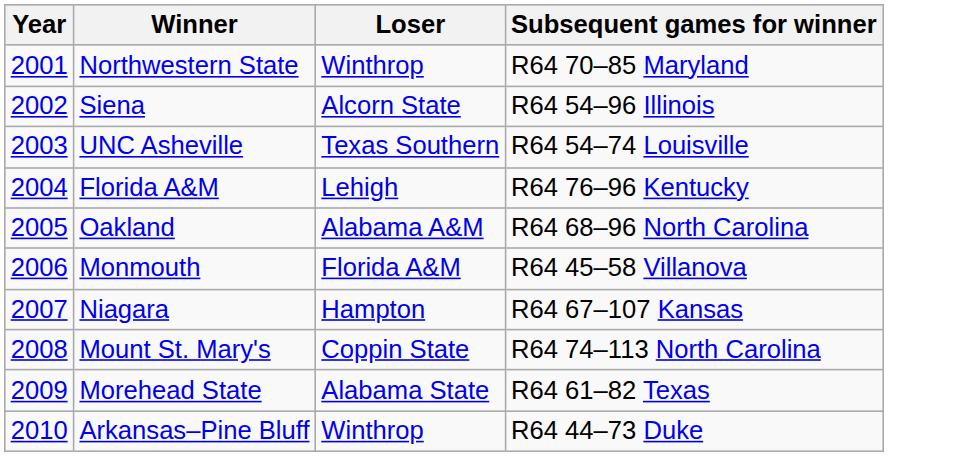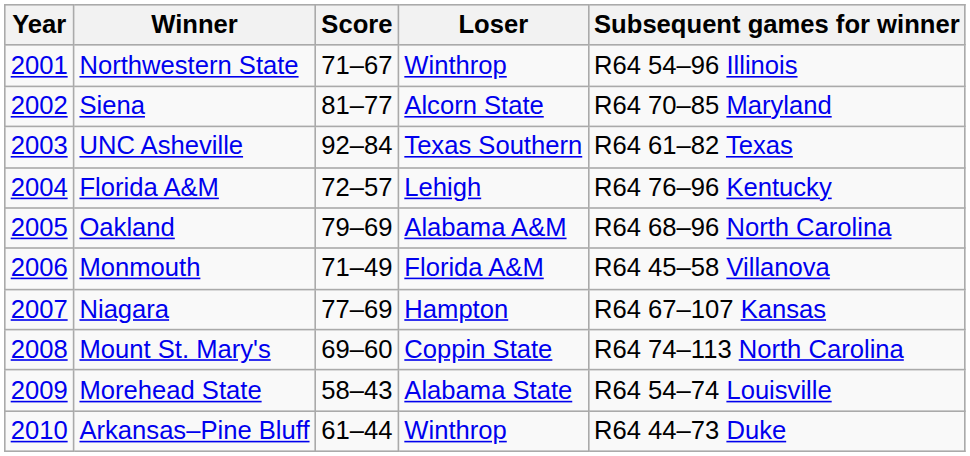+ column: Score | 71–67 | 81–77 | 92–84 | 72–57 | 79–69 | 71–49 | 77–69 | 69–60 | 58–43 | 61–44
Northwestern State | Subsequent games for winner: R64 70–85 Maryland -> R64 54–96 Illinois
Siena | Subsequent games for winner: R64 54–96 Illinois -> R64 70–85 Maryland
UNC Asheville | Subsequent games for winner: R64 54–74 Louisville -> R64 61–82 Texas
Morehead State | Subsequent games for winner: R64 61–82 Texas -> R64 54–74 Louisville
